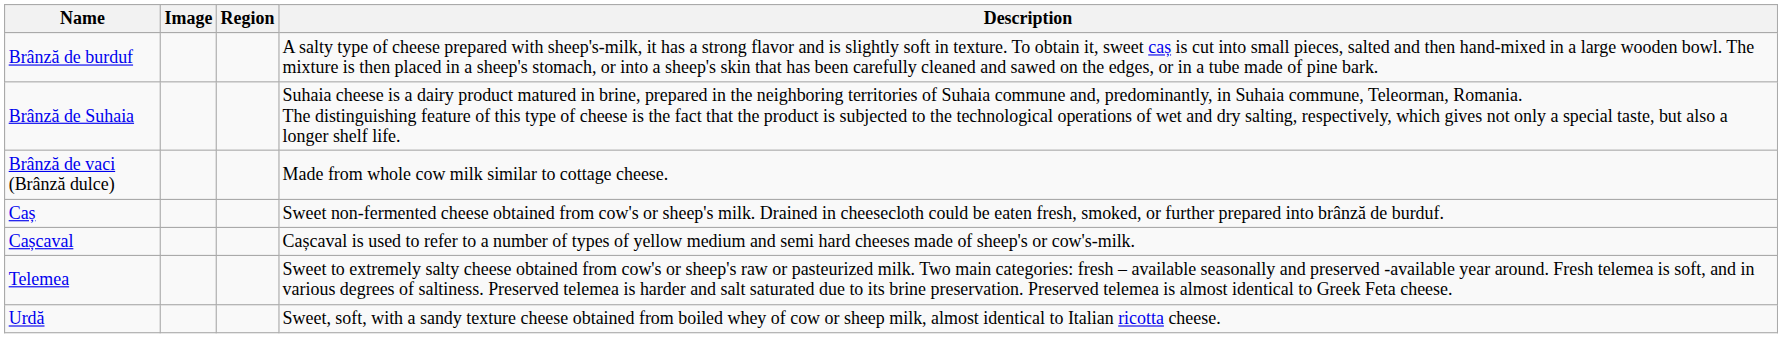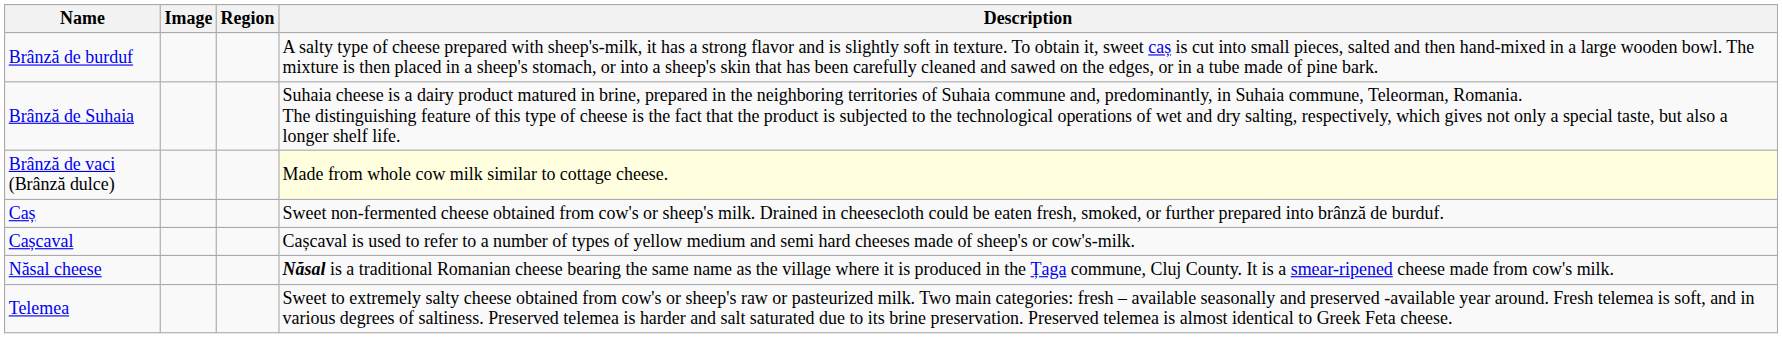Brânză de vaci (Brânză dulce) | Description: no background -> lightyellow background
+ row: Năsal cheese | Năsal is a traditional Romanian cheese bearing the same name as the village where it is produced in the Țaga commune, Cluj County. It is a smear-ripened cheese made from cow's milk.
- row: Urdă | Sweet, soft, with a sandy texture cheese obtained from boiled whey of cow or sheep milk, almost identical to Italian ricotta cheese.
